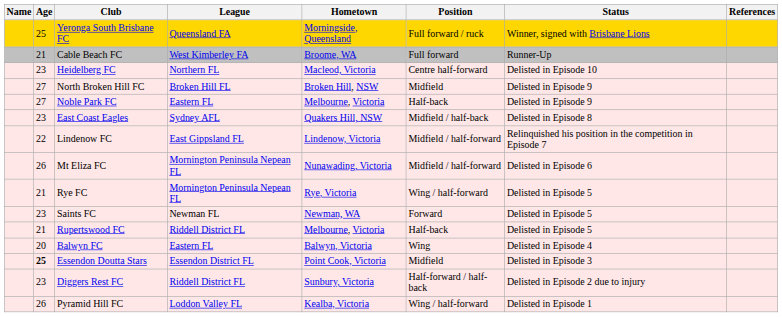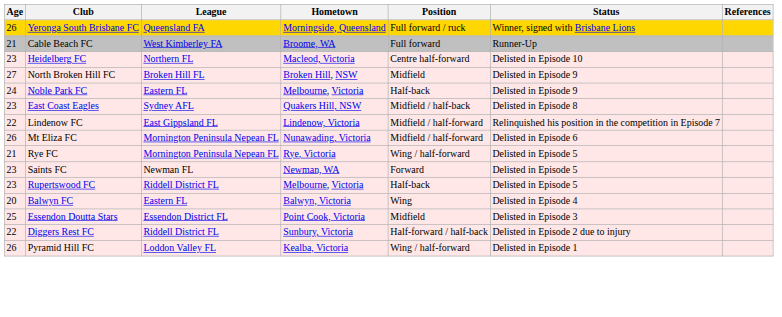- column: Name
Yeronga South Brisbane FC | Age: 25 -> 26
Noble Park FC | Age: 27 -> 24
Rupertswood FC | Age: 21 -> 23
Essendon Doutta Stars | Age: bold -> normal
Diggers Rest FC | Age: 23 -> 22
